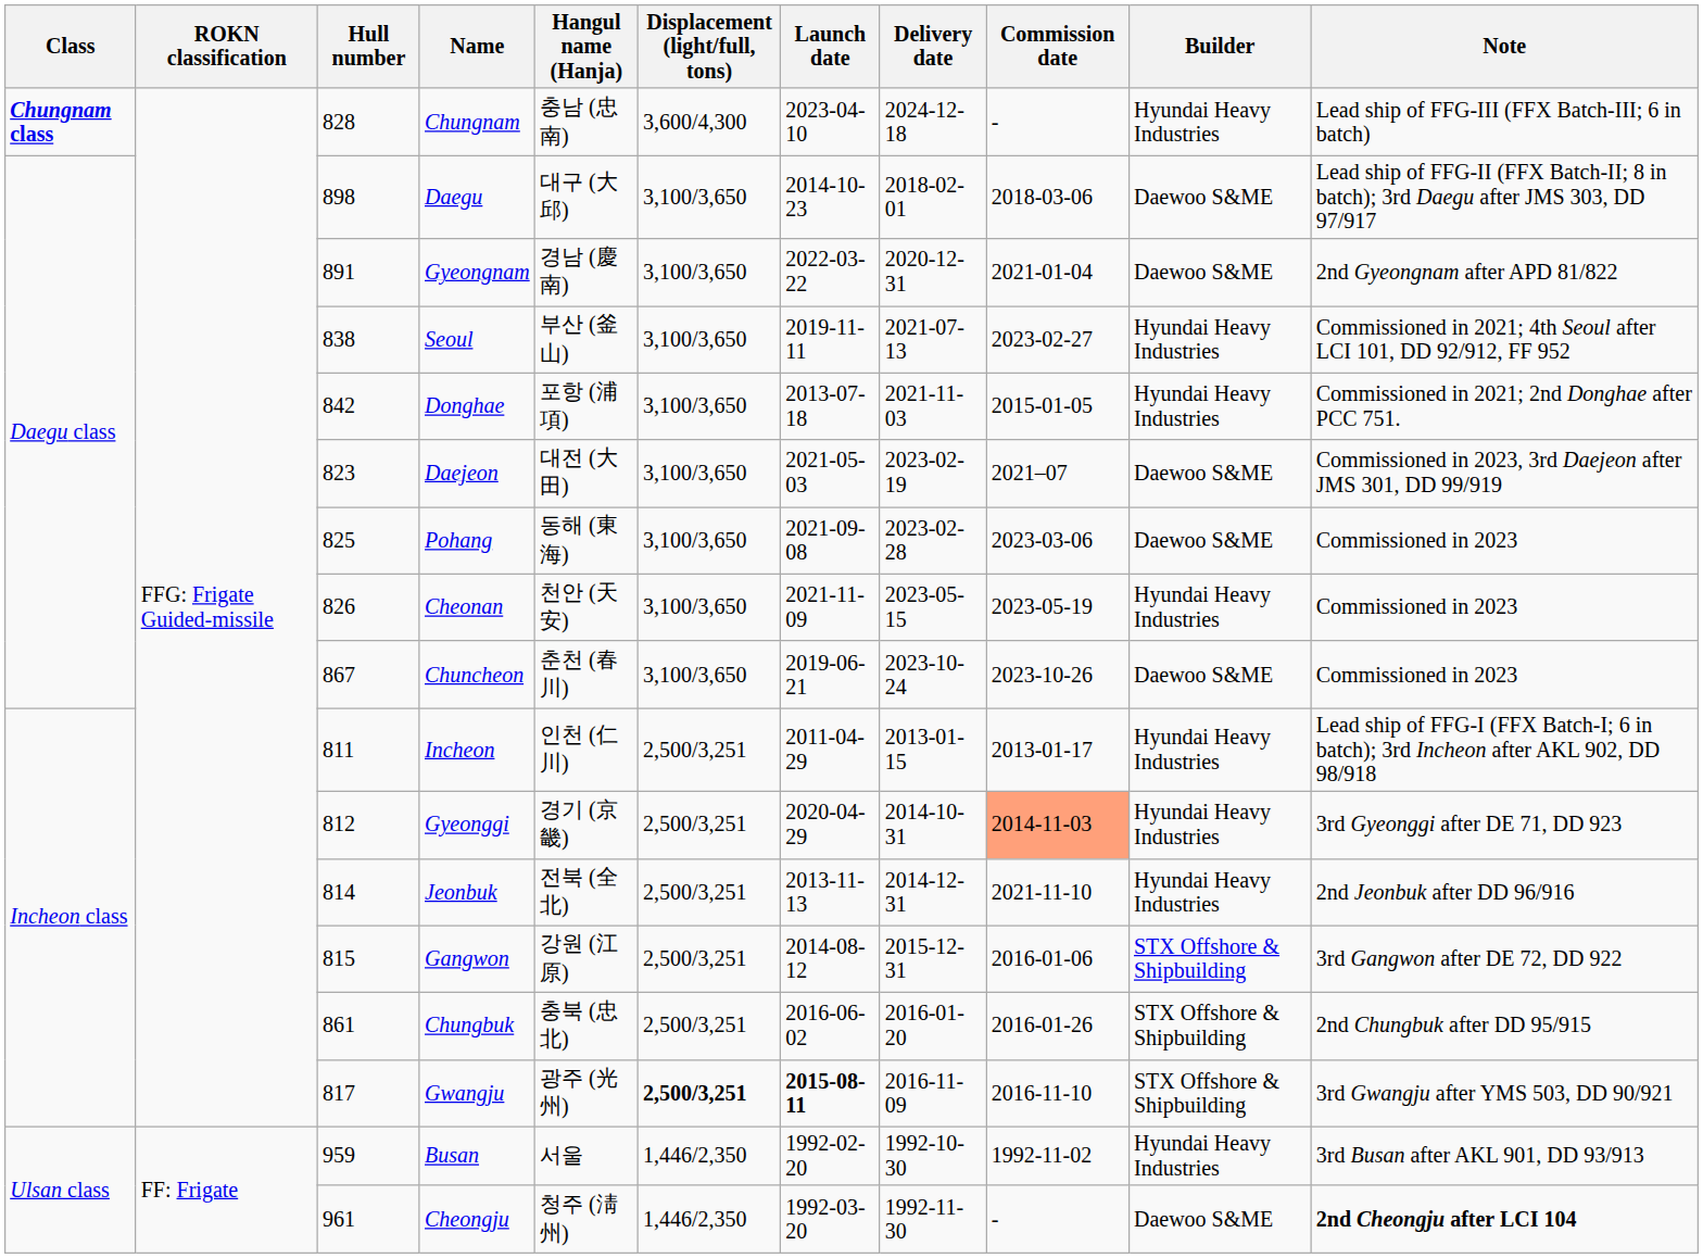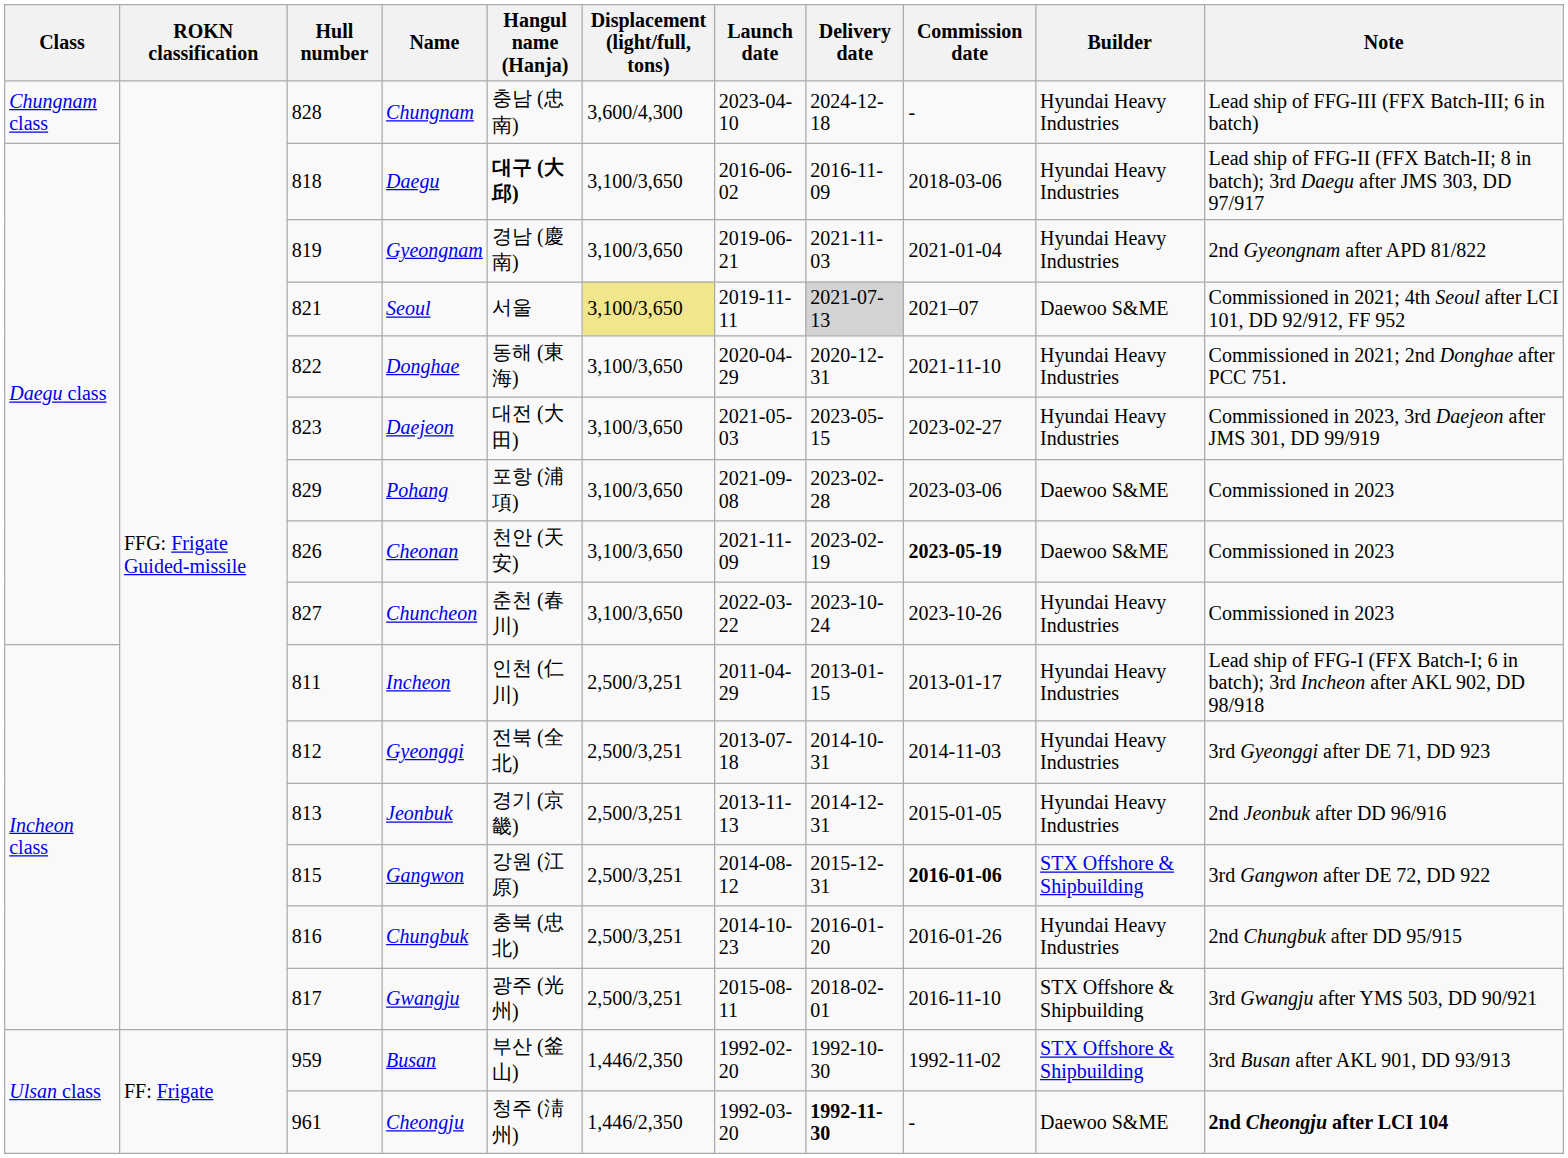Chungnam | Class: bold -> normal
Daegu | Hull number: 898 -> 818
Daegu | Hangul name (Hanja): normal -> bold
Daegu | Launch date: 2014-10-23 -> 2016-06-02
Daegu | Delivery date: 2018-02-01 -> 2016-11-09
Daegu | Builder: Daewoo S&ME -> Hyundai Heavy Industries
Gyeongnam | Hull number: 891 -> 819
Gyeongnam | Launch date: 2022-03-22 -> 2019-06-21
Gyeongnam | Delivery date: 2020-12-31 -> 2021-11-03
Gyeongnam | Builder: Daewoo S&ME -> Hyundai Heavy Industries
Seoul | Hull number: 838 -> 821
Seoul | Hangul name (Hanja): 부산 (釜山) -> 서울
Seoul | Displacement (light/full, tons): no background -> khaki background
Seoul | Delivery date: no background -> lightgrey background
Seoul | Commission date: 2023-02-27 -> 2021–07
Seoul | Builder: Hyundai Heavy Industries -> Daewoo S&ME
Donghae | Hull number: 842 -> 822
Donghae | Hangul name (Hanja): 포항 (浦項) -> 동해 (東海)
Donghae | Launch date: 2013-07-18 -> 2020-04-29
Donghae | Delivery date: 2021-11-03 -> 2020-12-31
Donghae | Commission date: 2015-01-05 -> 2021-11-10
Daejeon | Delivery date: 2023-02-19 -> 2023-05-15
Daejeon | Commission date: 2021–07 -> 2023-02-27
Daejeon | Builder: Daewoo S&ME -> Hyundai Heavy Industries
Pohang | Hull number: 825 -> 829
Pohang | Hangul name (Hanja): 동해 (東海) -> 포항 (浦項)
Cheonan | Delivery date: 2023-05-15 -> 2023-02-19
Cheonan | Commission date: normal -> bold
Cheonan | Builder: Hyundai Heavy Industries -> Daewoo S&ME
Chuncheon | Hull number: 867 -> 827
Chuncheon | Launch date: 2019-06-21 -> 2022-03-22
Chuncheon | Builder: Daewoo S&ME -> Hyundai Heavy Industries
Gyeonggi | Hangul name (Hanja): 경기 (京畿) -> 전북 (全北)
Gyeonggi | Launch date: 2020-04-29 -> 2013-07-18
Gyeonggi | Commission date: lightsalmon background -> no background
Jeonbuk | Hull number: 814 -> 813
Jeonbuk | Hangul name (Hanja): 전북 (全北) -> 경기 (京畿)
Jeonbuk | Commission date: 2021-11-10 -> 2015-01-05
Gangwon | Commission date: normal -> bold
Chungbuk | Hull number: 861 -> 816
Chungbuk | Launch date: 2016-06-02 -> 2014-10-23
Chungbuk | Builder: STX Offshore & Shipbuilding -> Hyundai Heavy Industries
Gwangju | Displacement (light/full, tons): bold -> normal
Gwangju | Launch date: bold -> normal
Gwangju | Delivery date: 2016-11-09 -> 2018-02-01
Busan | Hangul name (Hanja): 서울 -> 부산 (釜山)
Busan | Builder: Hyundai Heavy Industries -> STX Offshore & Shipbuilding
Cheongju | Delivery date: normal -> bold
